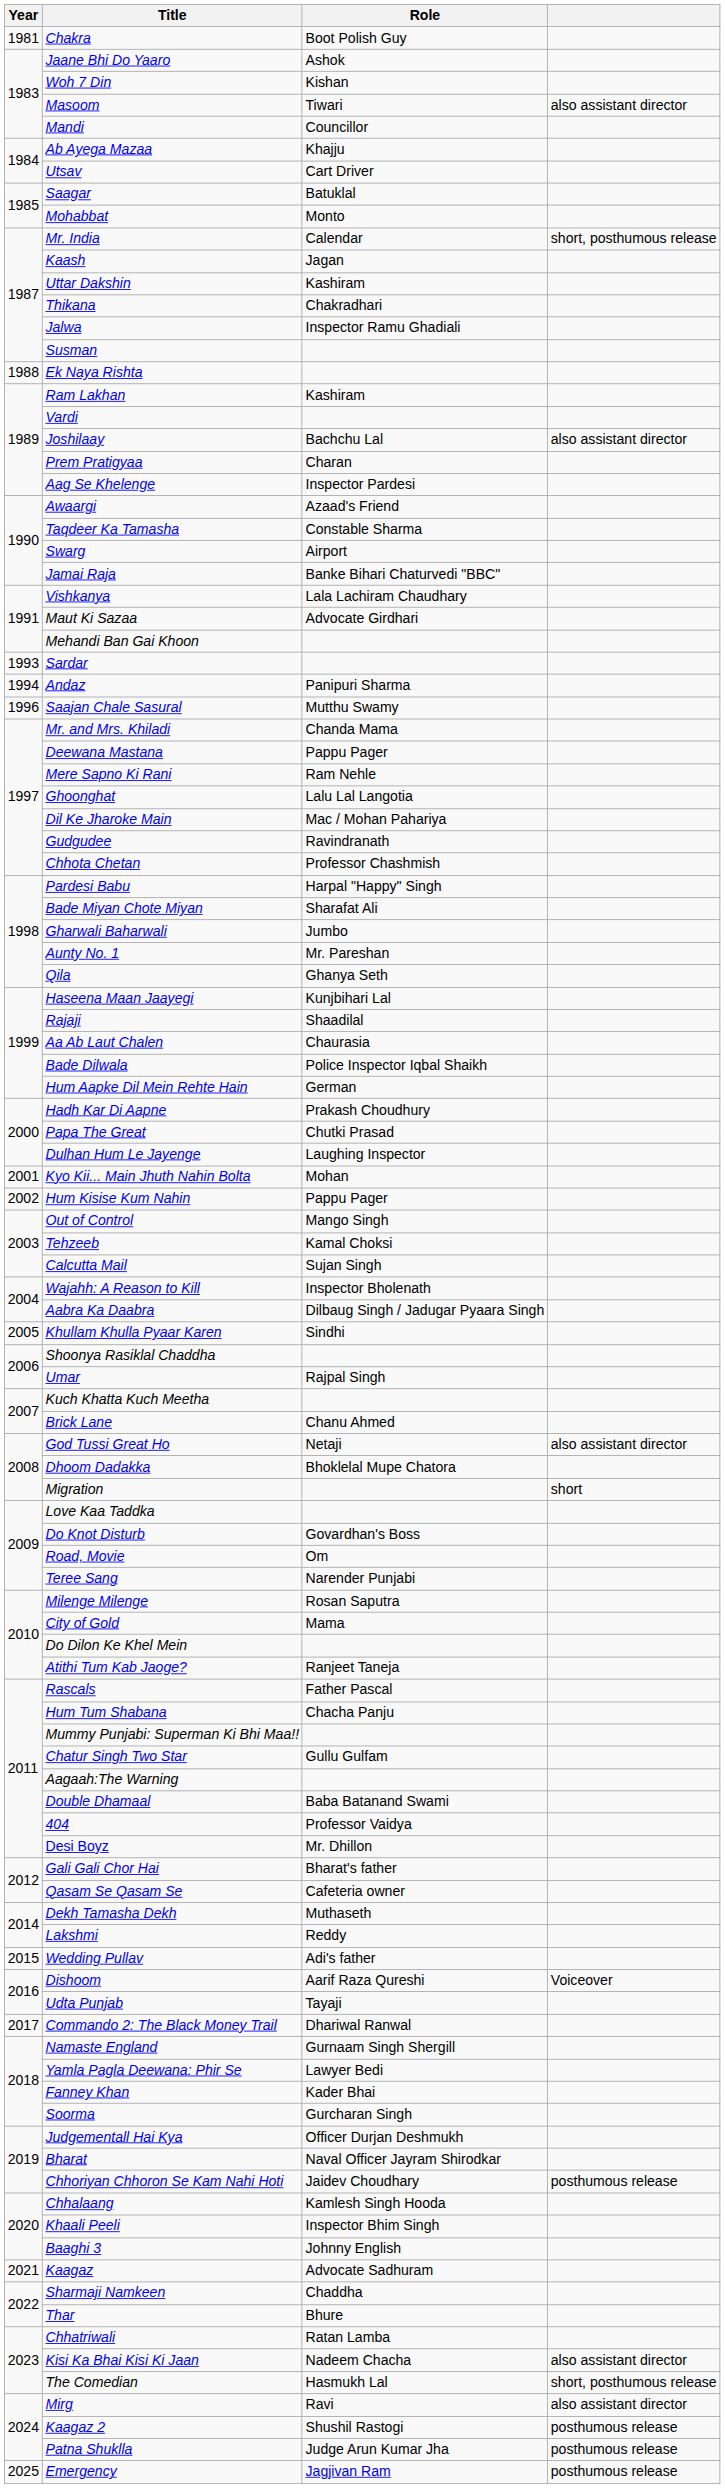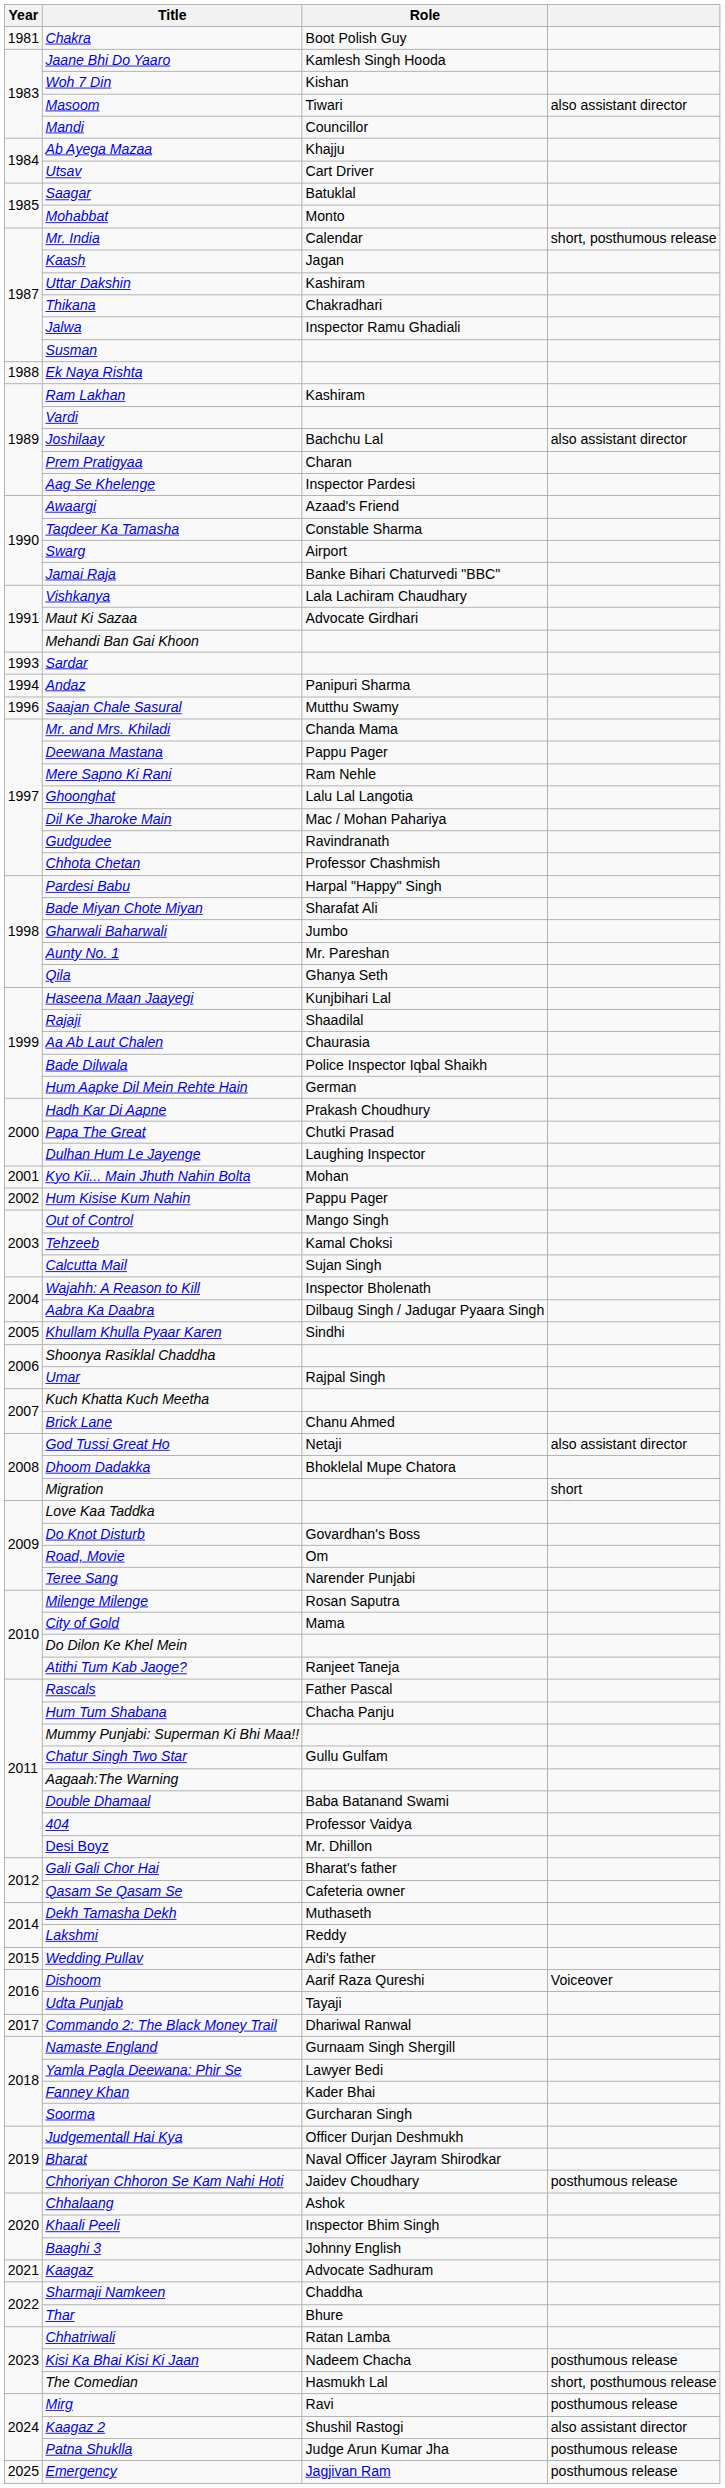Jaane Bhi Do Yaaro | Role: Ashok -> Kamlesh Singh Hooda
Chhalaang | Role: Kamlesh Singh Hooda -> Ashok
Kisi Ka Bhai Kisi Ki Jaan | column 4: also assistant director -> posthumous release
Mirg | column 4: also assistant director -> posthumous release
Kaagaz 2 | column 4: posthumous release -> also assistant director
